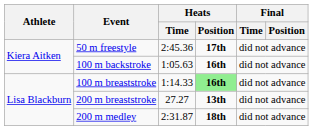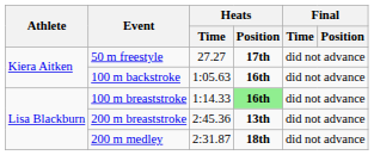50 m freestyle | Heats / Time: 2:45.36 -> 27.27
200 m breaststroke | Heats / Time: 27.27 -> 2:45.36
